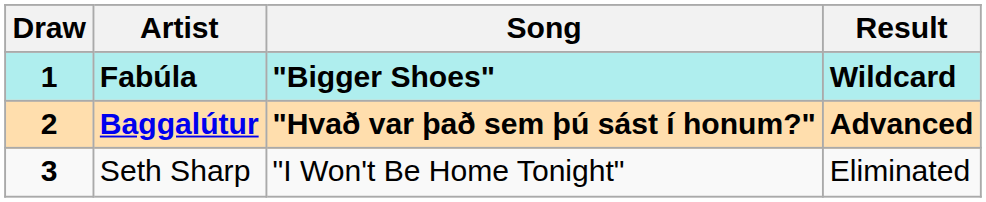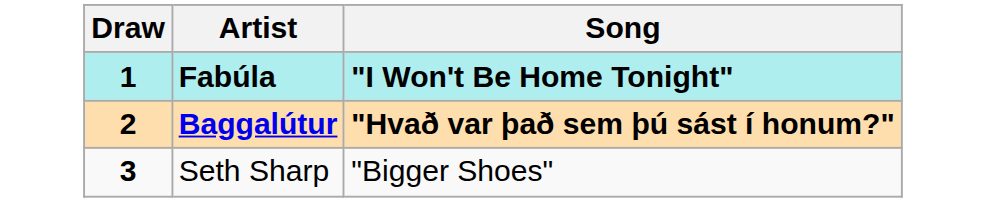- column: Result | Wildcard | Advanced | Eliminated
Fabúla | Song: "Bigger Shoes" -> "I Won't Be Home Tonight"
Seth Sharp | Song: "I Won't Be Home Tonight" -> "Bigger Shoes"
